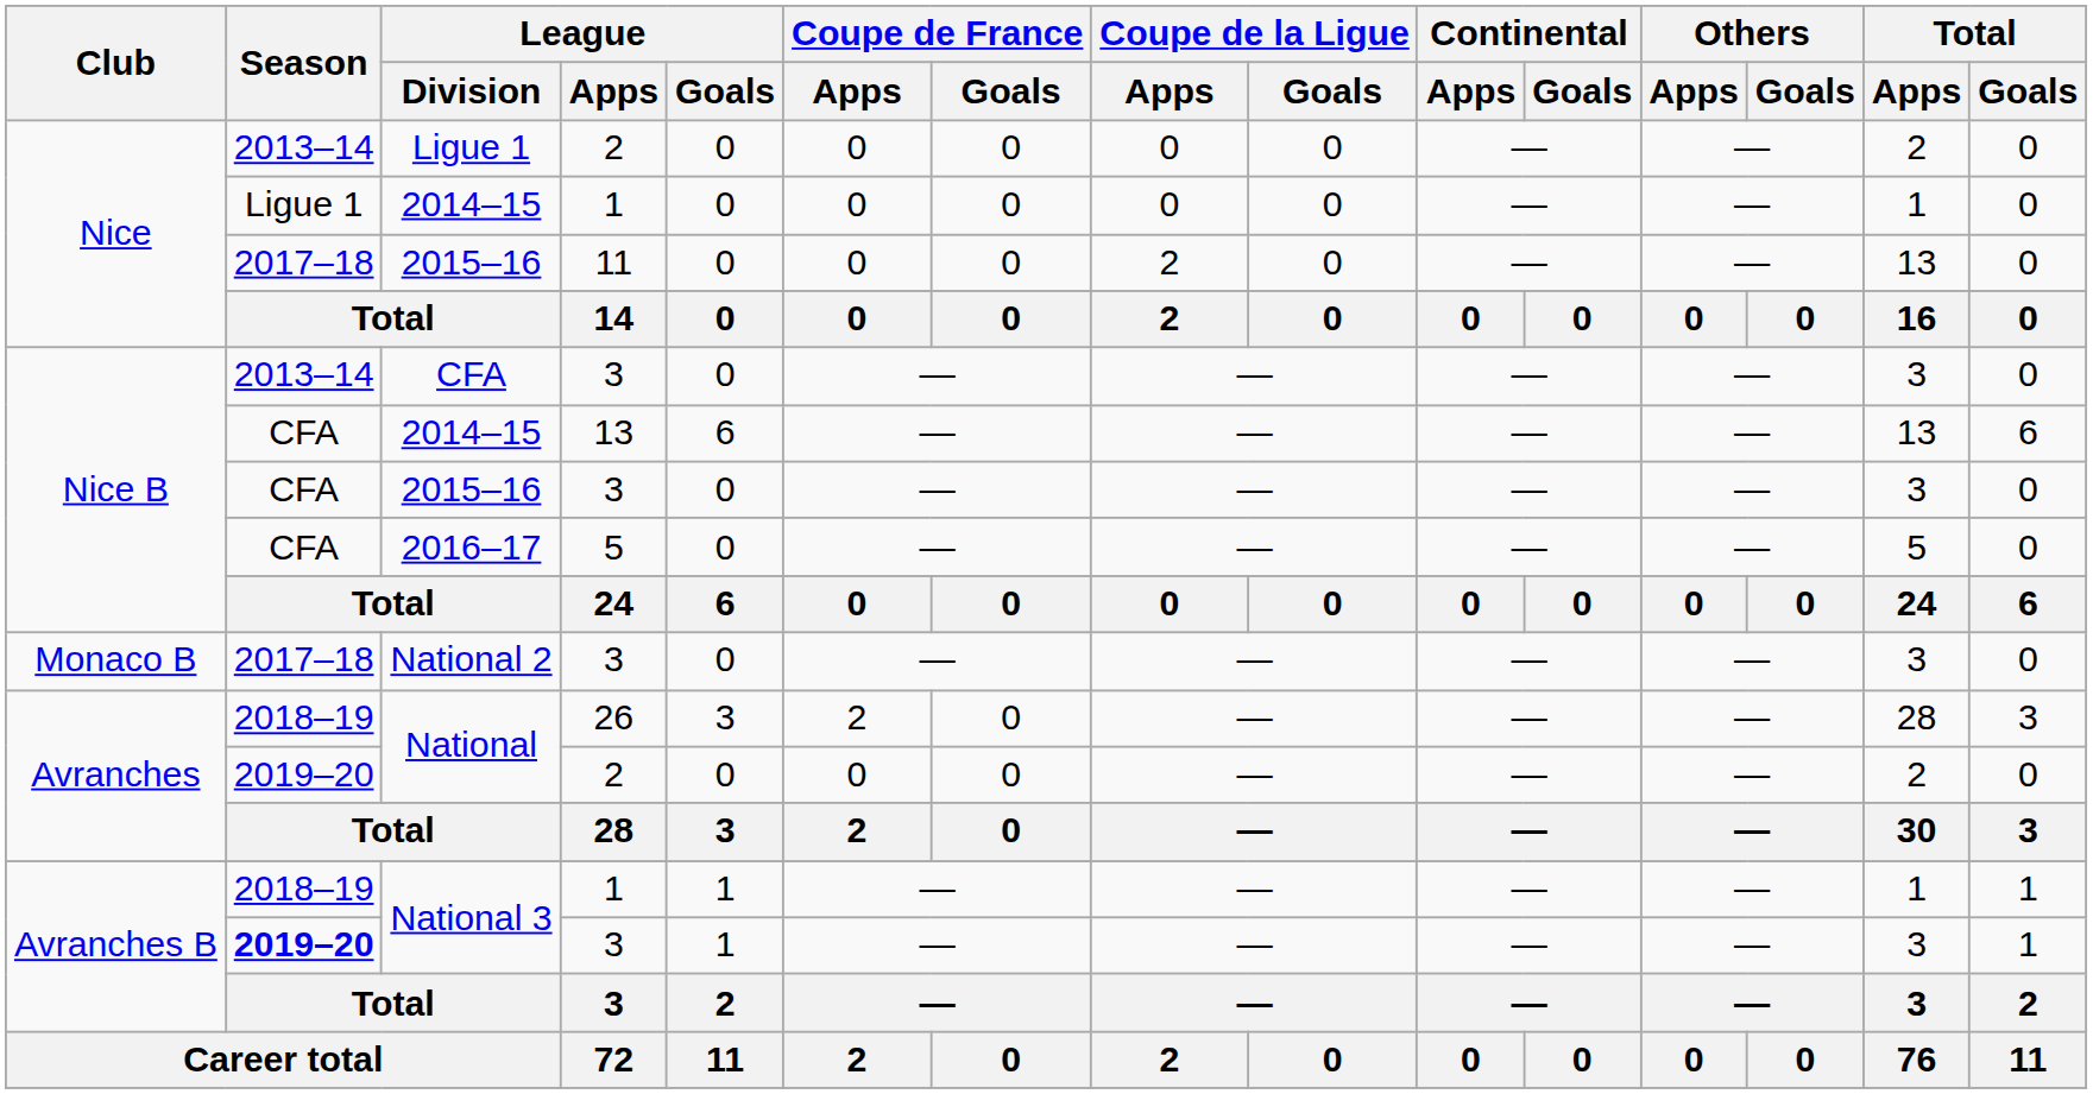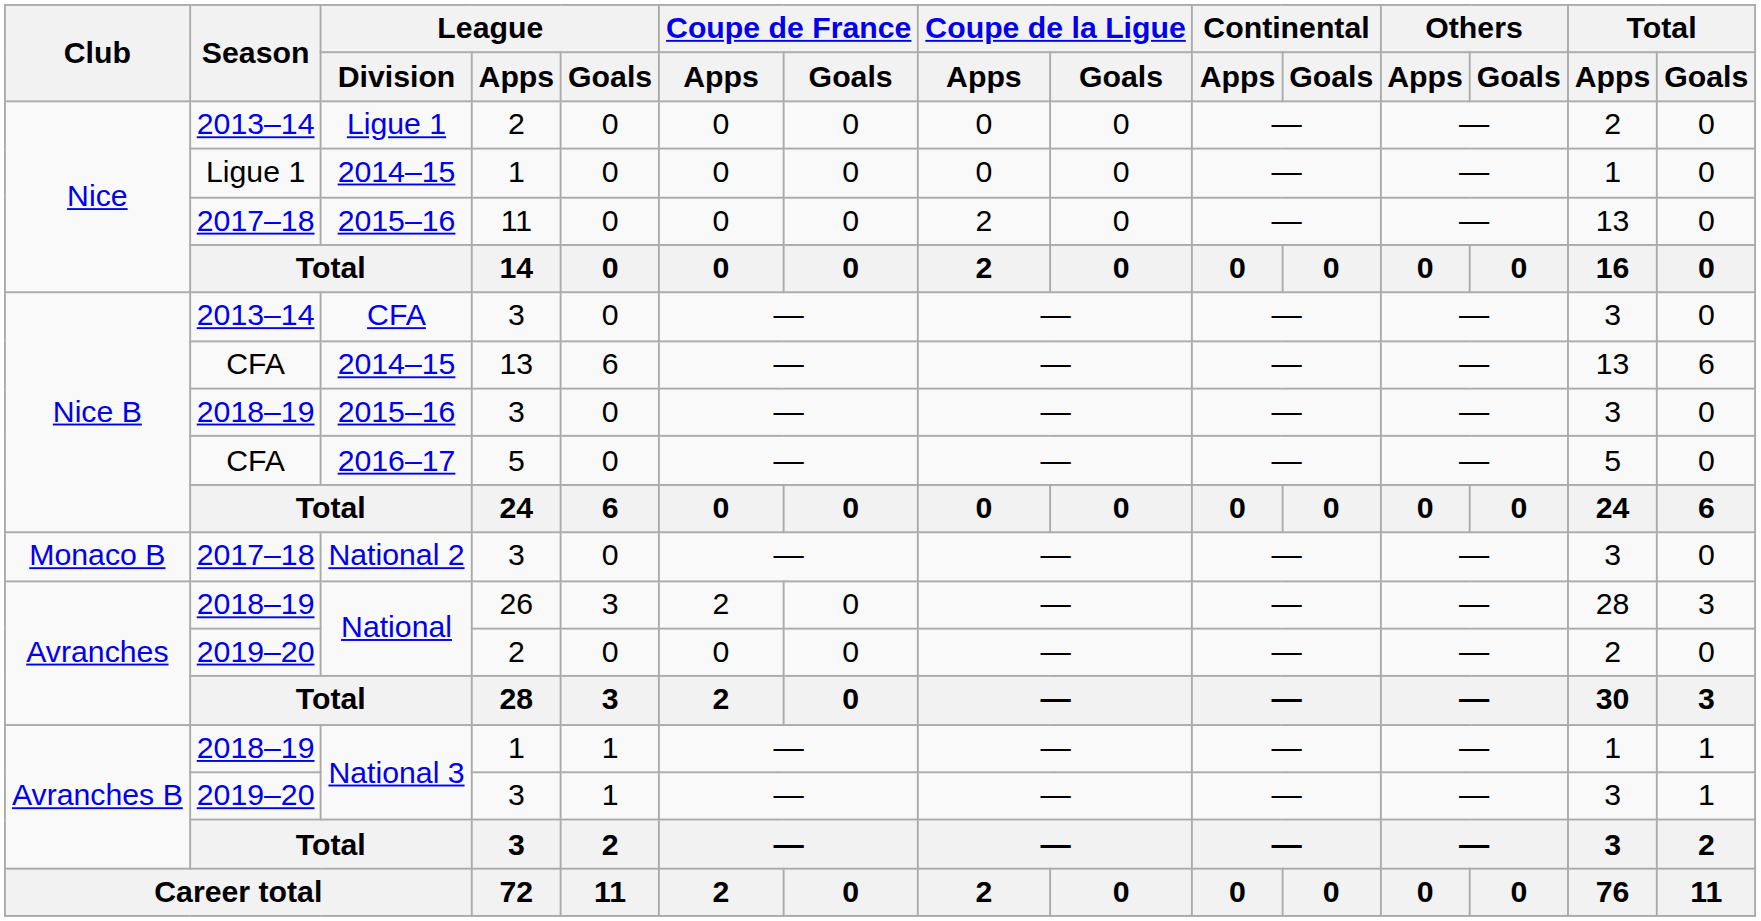2015–16 / 3 | Season: CFA -> 2018–19
National 3 / 3 | Season: bold -> normal
